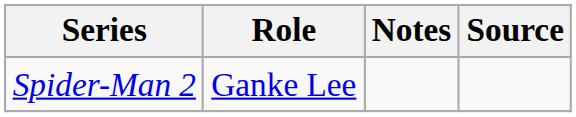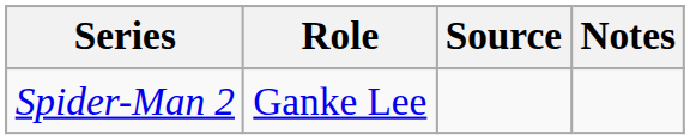columns swapped: Notes <-> Source
